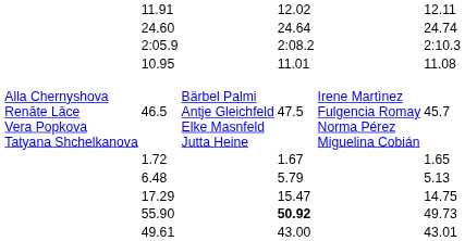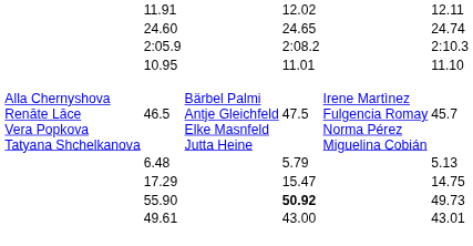24.60 | column 5: 24.64 -> 24.65
10.95 | column 7: 11.08 -> 11.10
- row: 1.72 | 1.67 | 1.65
